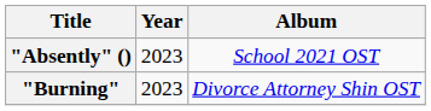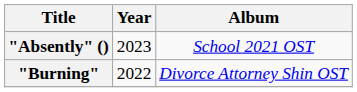"Burning" | Year: 2023 -> 2022
